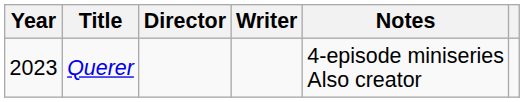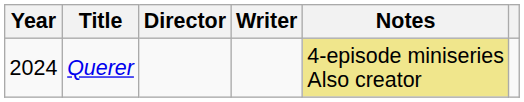Querer | Year: 2023 -> 2024
Querer | Notes: no background -> khaki background
